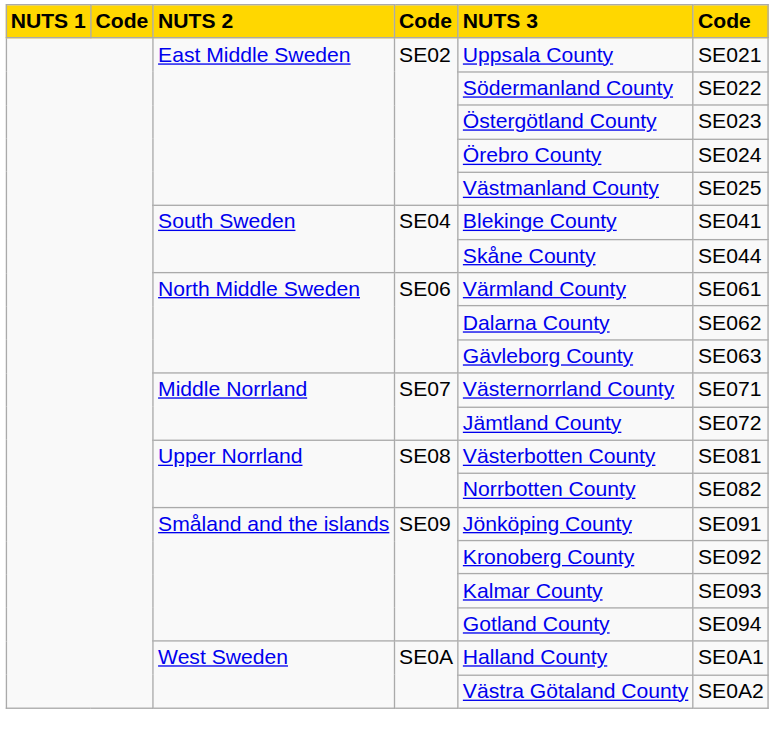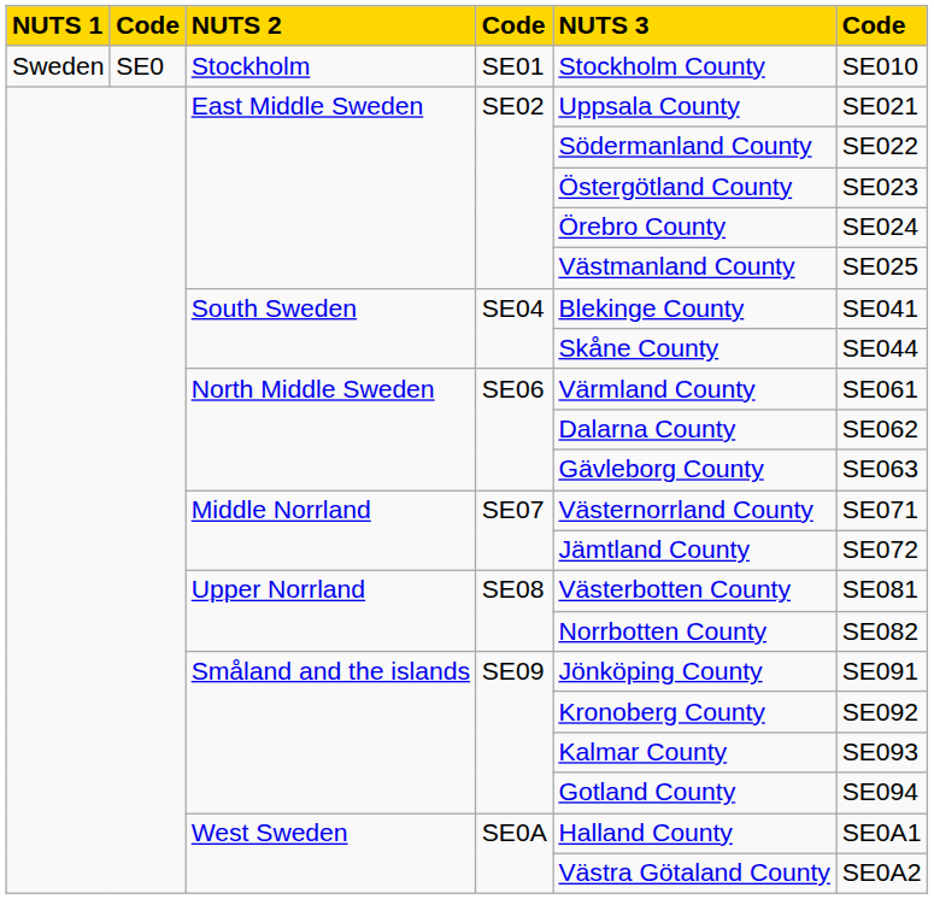+ row: Sweden | SE0 | Stockholm | SE01 | Stockholm County | SE010
